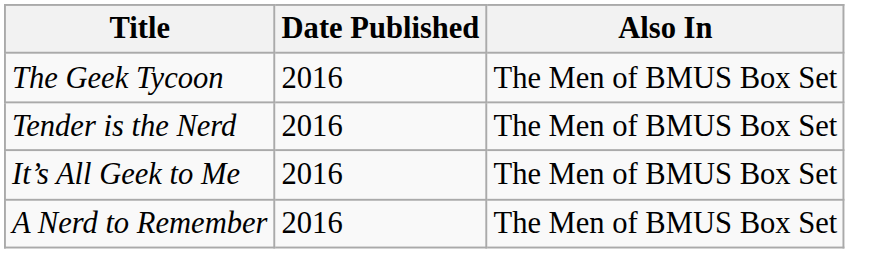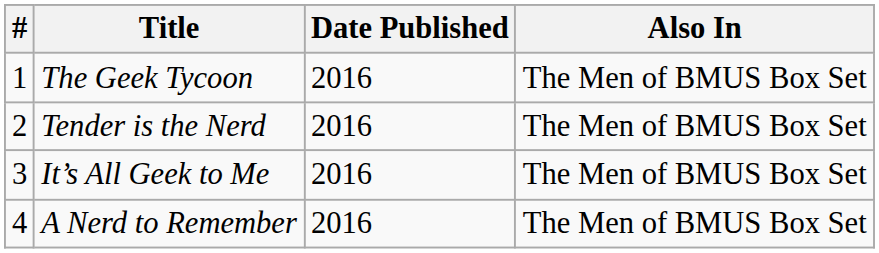+ column: # | 1 | 2 | 3 | 4
